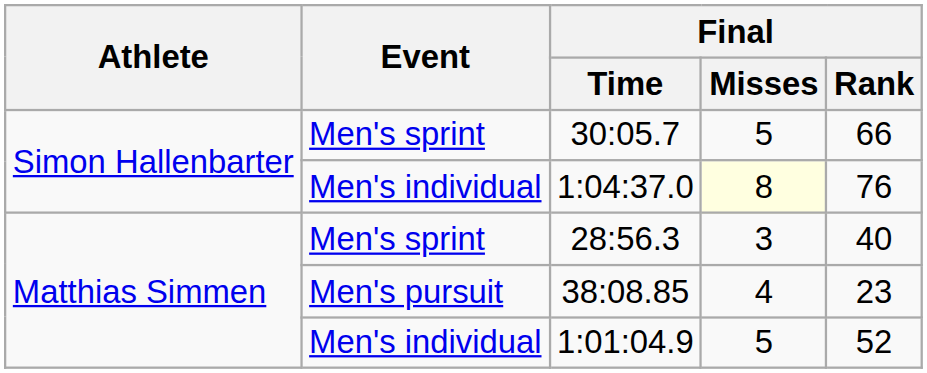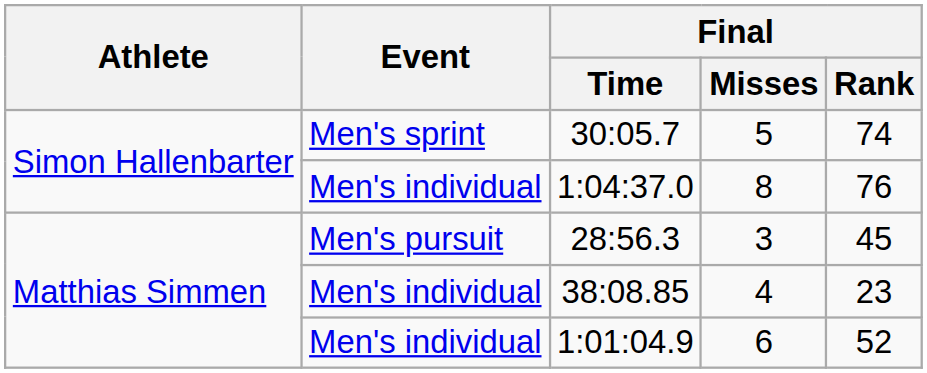30:05.7 | Final / Rank: 66 -> 74
1:04:37.0 | Final / Misses: lightyellow background -> no background
28:56.3 | Event: Men's sprint -> Men's pursuit
28:56.3 | Final / Rank: 40 -> 45
38:08.85 | Event: Men's pursuit -> Men's individual
1:01:04.9 | Final / Misses: 5 -> 6
